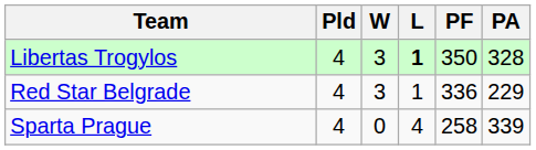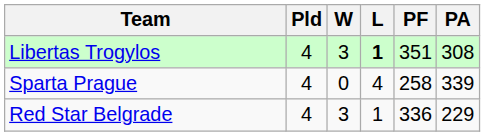Libertas Trogylos | PF: 350 -> 351
Libertas Trogylos | PA: 328 -> 308
rows swapped: Red Star Belgrade <-> Sparta Prague
